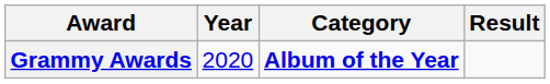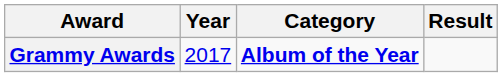Grammy Awards | Year: 2020 -> 2017
